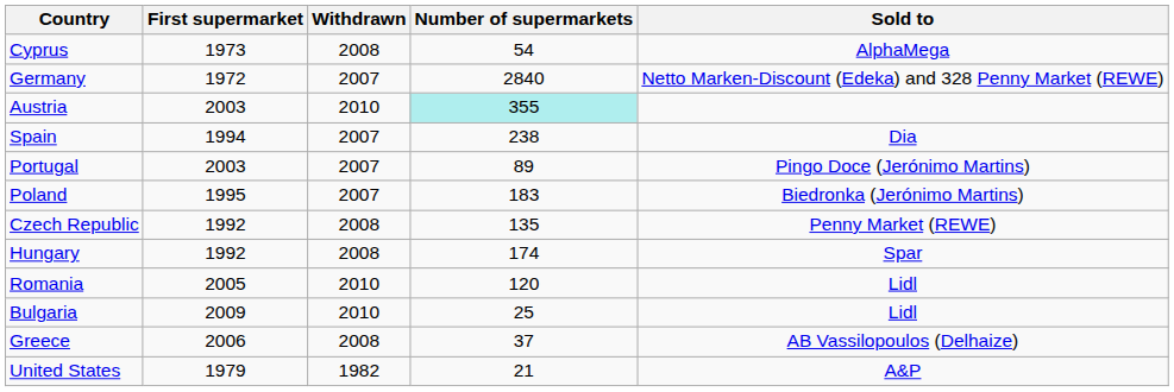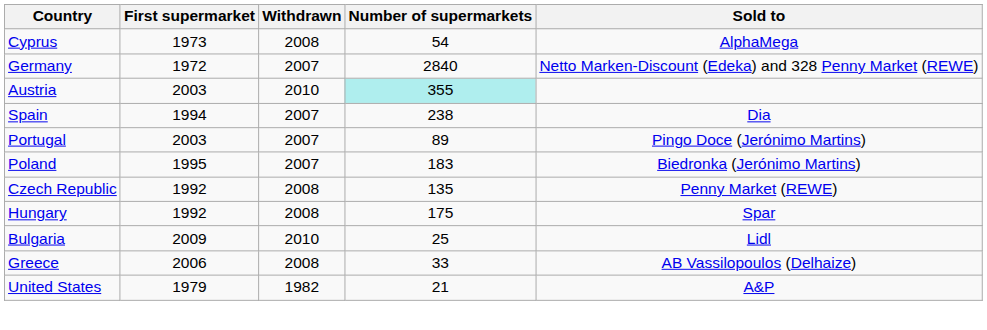Hungary | Number of supermarkets: 174 -> 175
- row: Romania | 2005 | 2010 | 120 | Lidl
Greece | Number of supermarkets: 37 -> 33
